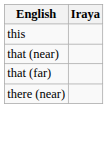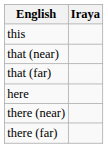+ row: here
+ row: there (far)
